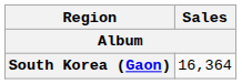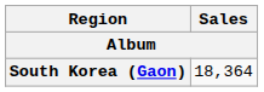South Korea (Gaon) | Sales: 16,364 -> 18,364
